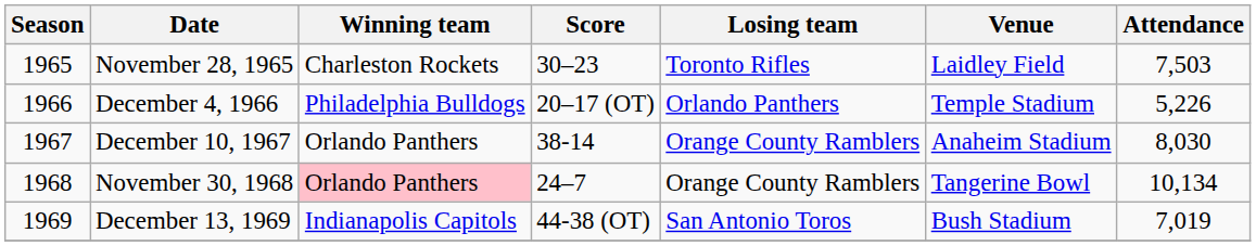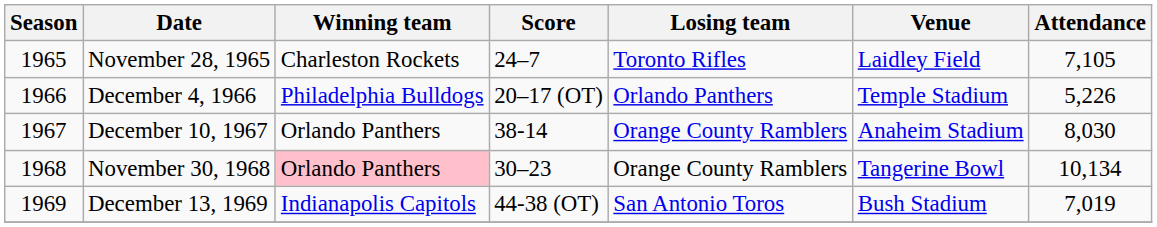November 28, 1965 | Score: 30–23 -> 24–7
November 28, 1965 | Attendance: 7,503 -> 7,105
November 30, 1968 | Score: 24–7 -> 30–23
